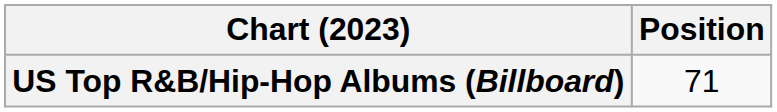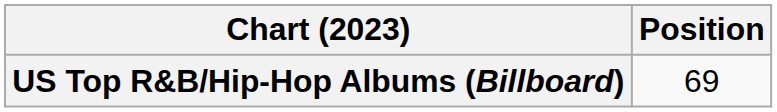US Top R&B/Hip-Hop Albums (Billboard) | Position: 71 -> 69
